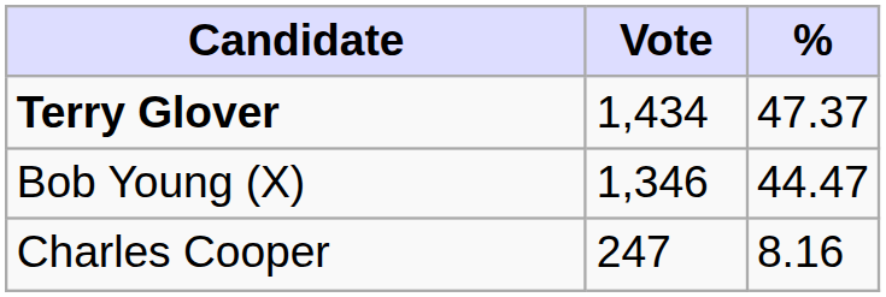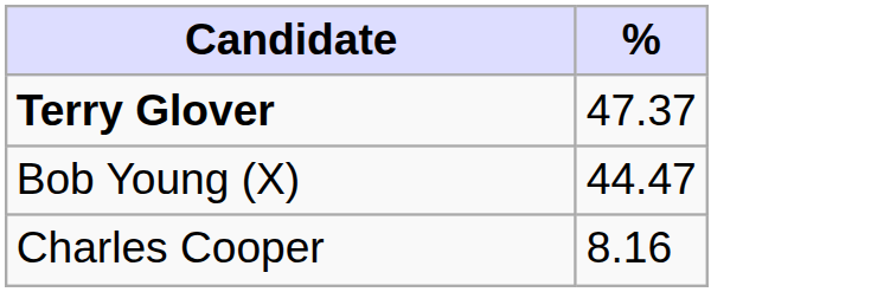- column: Vote | 1,434 | 1,346 | 247
